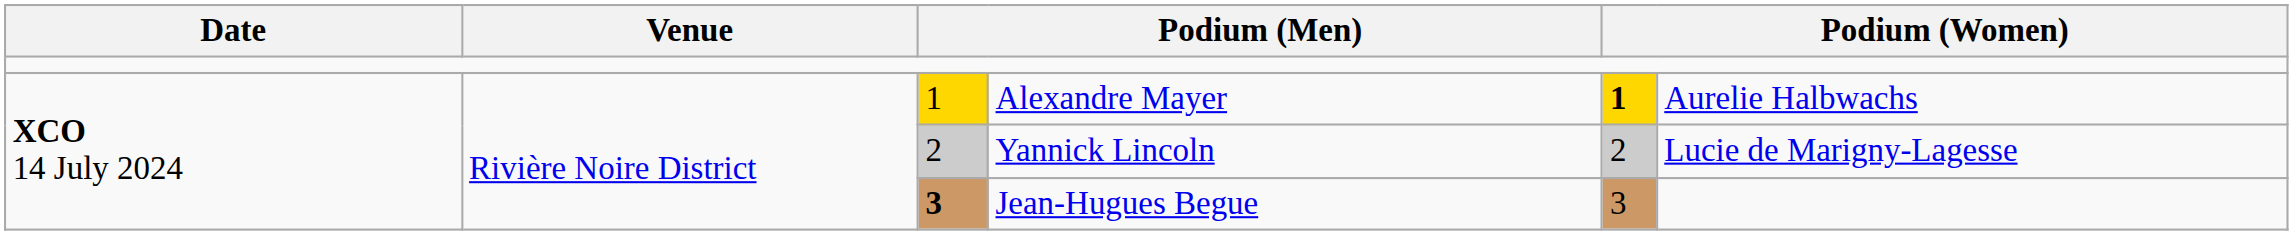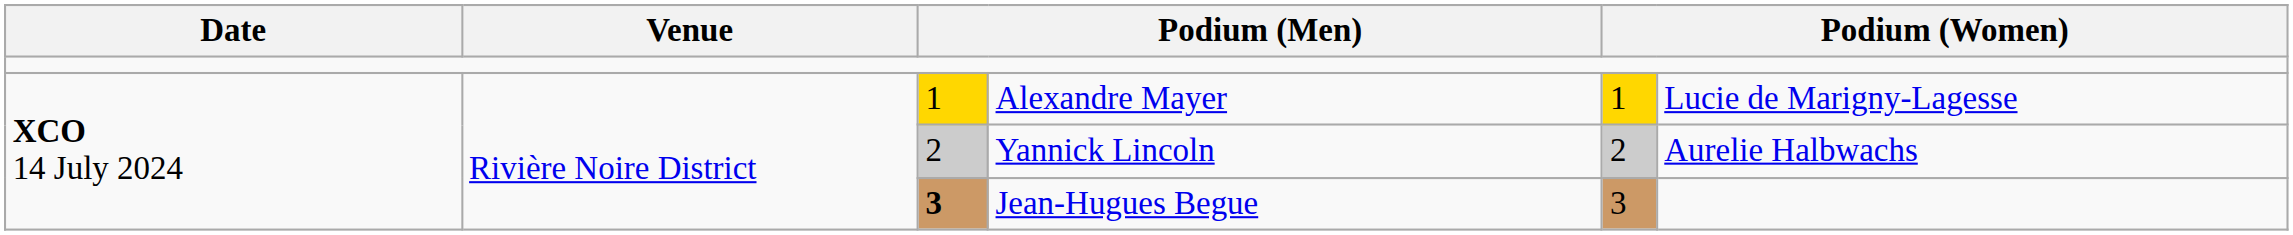Alexandre Mayer | column 5: bold -> normal
Alexandre Mayer | column 6: Aurelie Halbwachs -> Lucie de Marigny-Lagesse
Yannick Lincoln | column 6: Lucie de Marigny-Lagesse -> Aurelie Halbwachs
